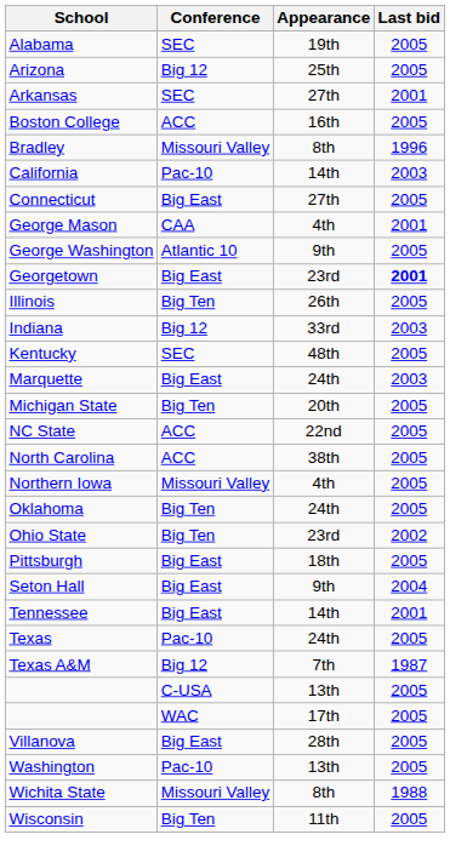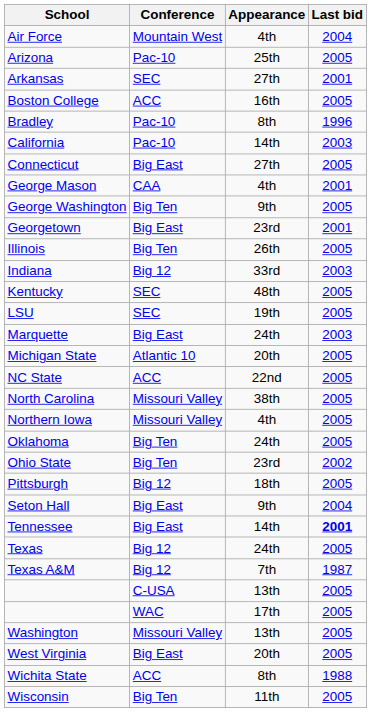+ row: Air Force | Mountain West | 4th | 2004
- row: Alabama | SEC | 19th | 2005
Arizona | Conference: Big 12 -> Pac-10
Bradley | Conference: Missouri Valley -> Pac-10
George Washington | Conference: Atlantic 10 -> Big Ten
Georgetown | Last bid: bold -> normal
+ row: LSU | SEC | 19th | 2005
Michigan State | Conference: Big Ten -> Atlantic 10
North Carolina | Conference: ACC -> Missouri Valley
Pittsburgh | Conference: Big East -> Big 12
Tennessee | Last bid: normal -> bold
Texas | Conference: Pac-10 -> Big 12
- row: Villanova | Big East | 28th | 2005
Washington | Conference: Pac-10 -> Missouri Valley
+ row: West Virginia | Big East | 20th | 2005
Wichita State | Conference: Missouri Valley -> ACC
